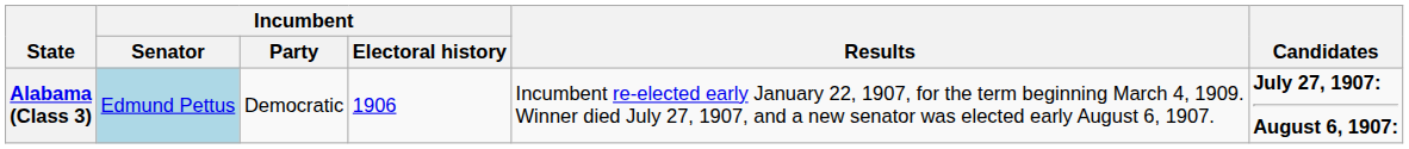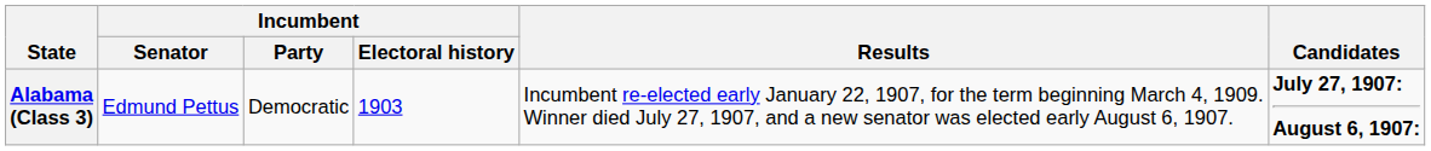Alabama (Class 3) | Incumbent / Senator: lightblue background -> no background
Alabama (Class 3) | Incumbent / Electoral history: 1906 -> 1903
